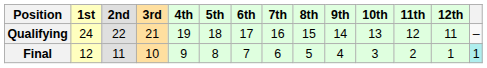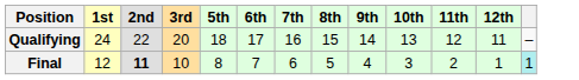- column: 4th | 19 | 9
Qualifying | 3rd: 21 -> 20
Final | 2nd: normal -> bold
